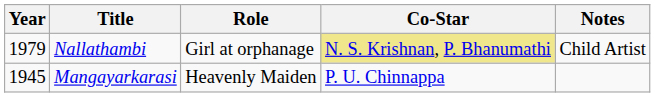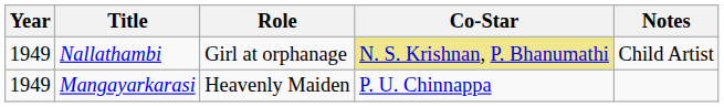Nallathambi | Year: 1979 -> 1949
Mangayarkarasi | Year: 1945 -> 1949
